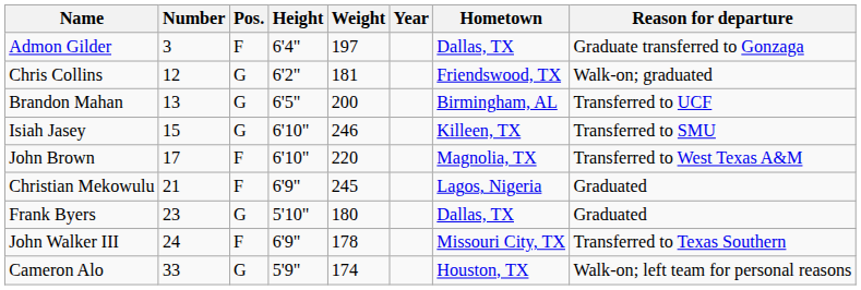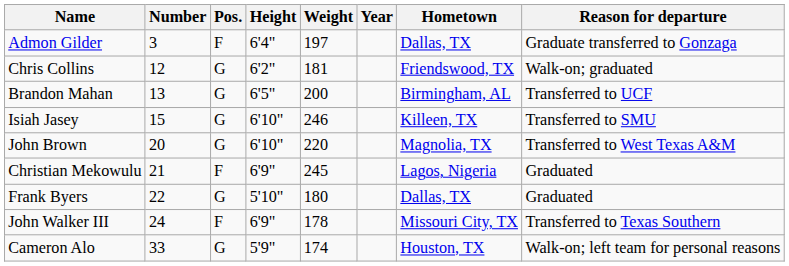John Brown | Number: 17 -> 20
John Brown | Pos.: F -> G
Frank Byers | Number: 23 -> 22
